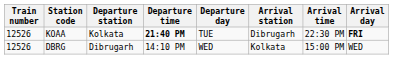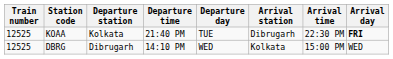KOAA | Train number: 12526 -> 12525
KOAA | Departure time: bold -> normal
DBRG | Train number: 12526 -> 12525
